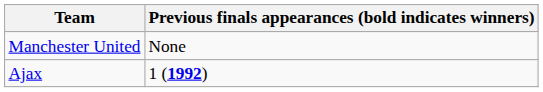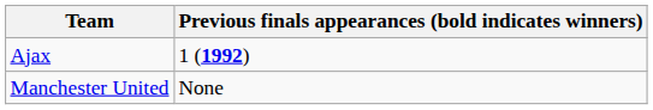rows swapped: Ajax <-> Manchester United
